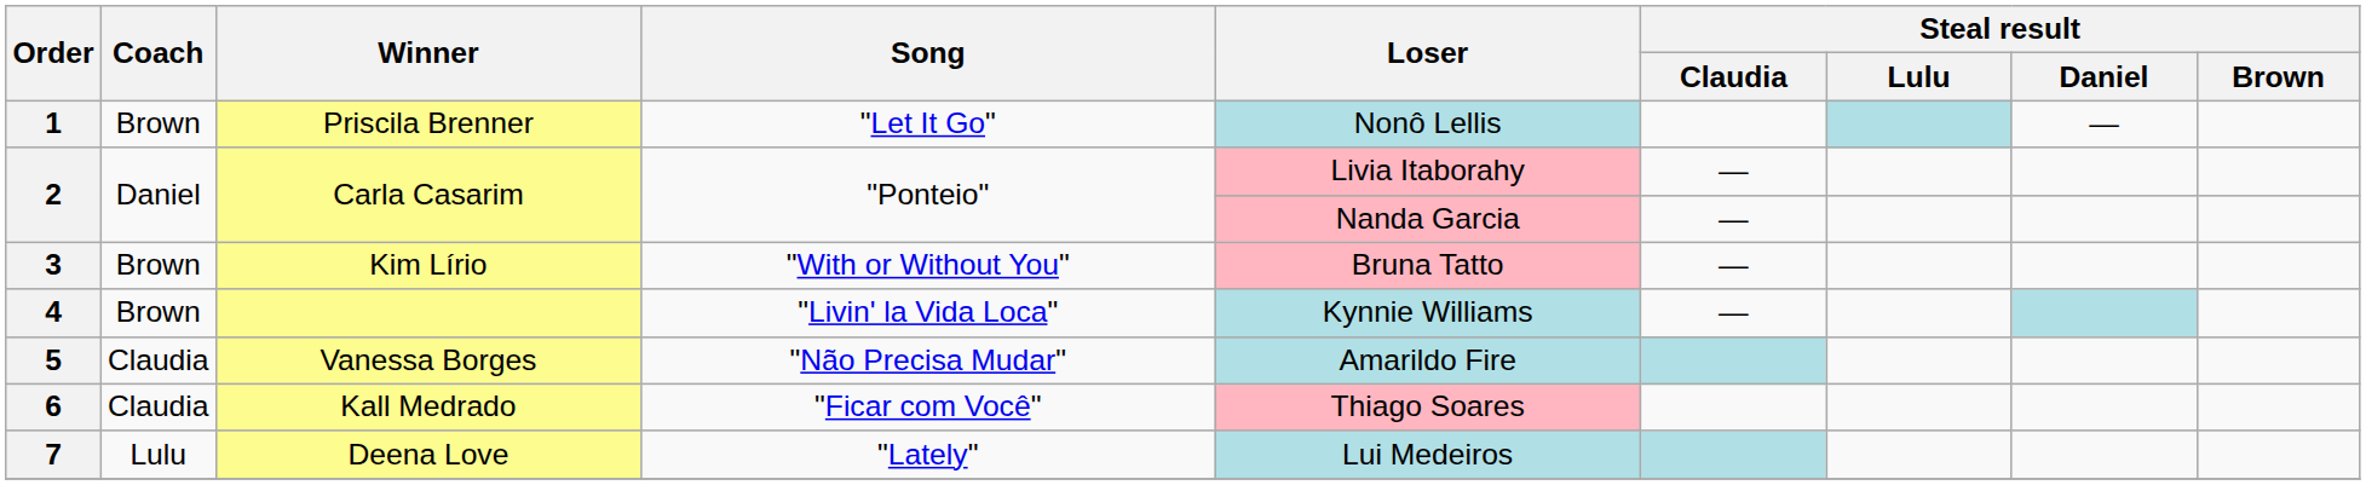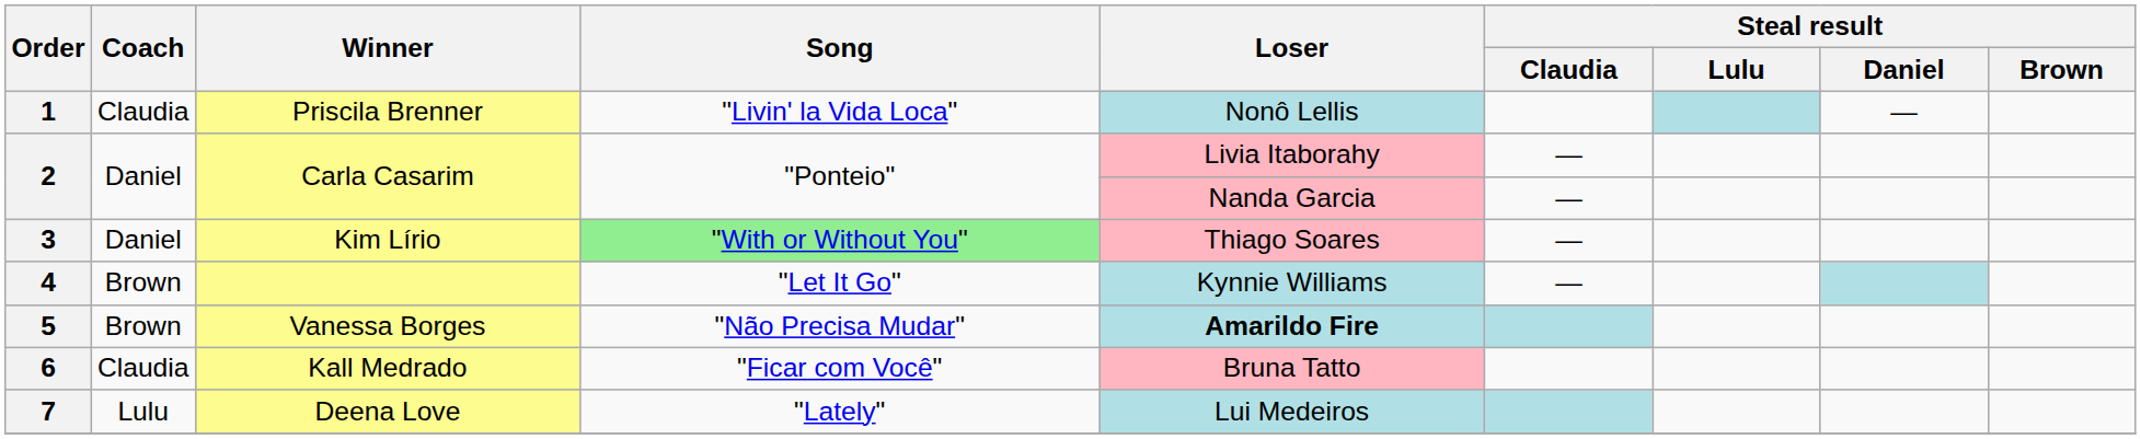1 | Coach: Brown -> Claudia
1 | Song: "Let It Go" -> "Livin' la Vida Loca"
3 | Coach: Brown -> Daniel
3 | Song: no background -> lightgreen background
3 | Loser: Bruna Tatto -> Thiago Soares
4 | Song: "Livin' la Vida Loca" -> "Let It Go"
5 | Coach: Claudia -> Brown
5 | Loser: normal -> bold
6 | Loser: Thiago Soares -> Bruna Tatto
